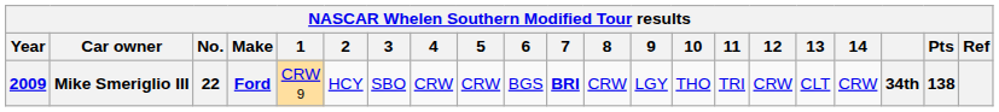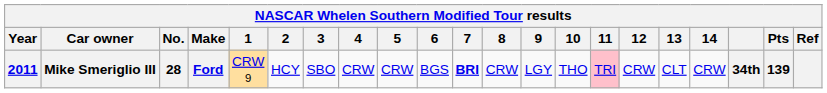Mike Smeriglio III | Year: 2009 -> 2011
Mike Smeriglio III | No.: 22 -> 28
Mike Smeriglio III | 11: no background -> pink background
Mike Smeriglio III | Pts: 138 -> 139
